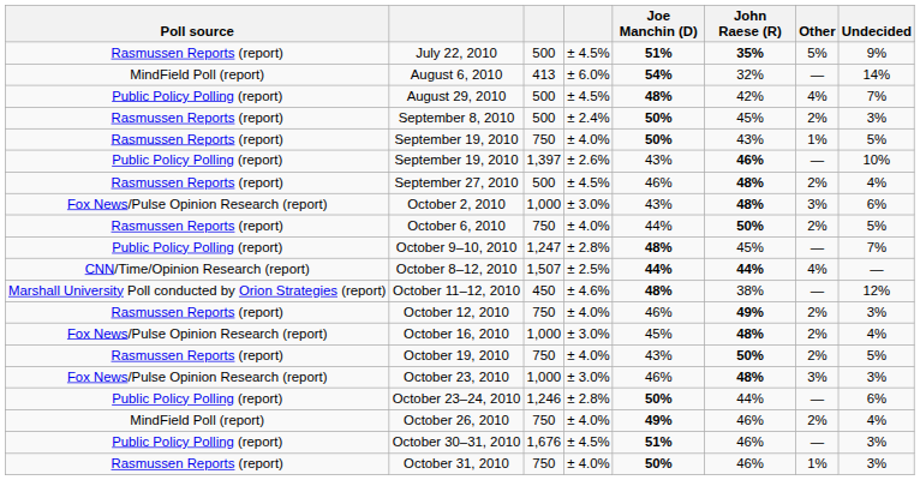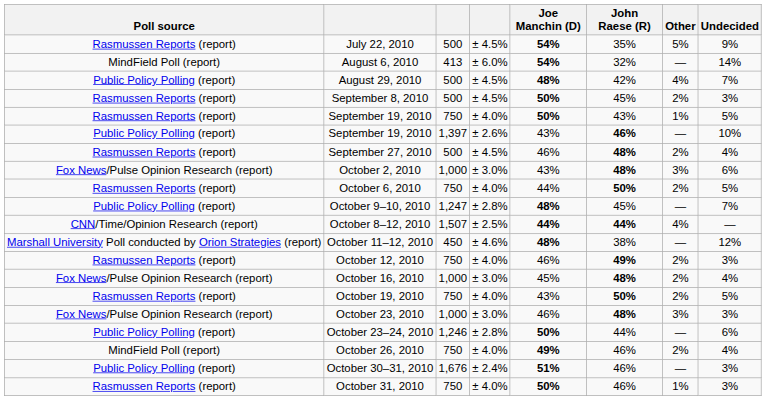July 22, 2010 | Joe Manchin (D): 51% -> 54%
July 22, 2010 | John Raese (R): bold -> normal
September 8, 2010 | column 4: ± 2.4% -> ± 4.5%
October 30–31, 2010 | column 4: ± 4.5% -> ± 2.4%
